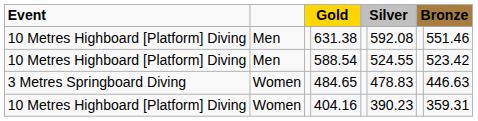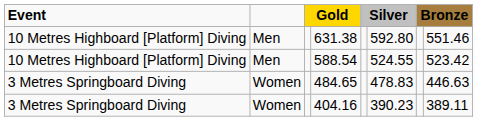631.38 | column 6: 592.08 -> 592.80
404.16 | Event: 10 Metres Highboard [Platform] Diving -> 3 Metres Springboard Diving
404.16 | column 8: 359.31 -> 389.11
